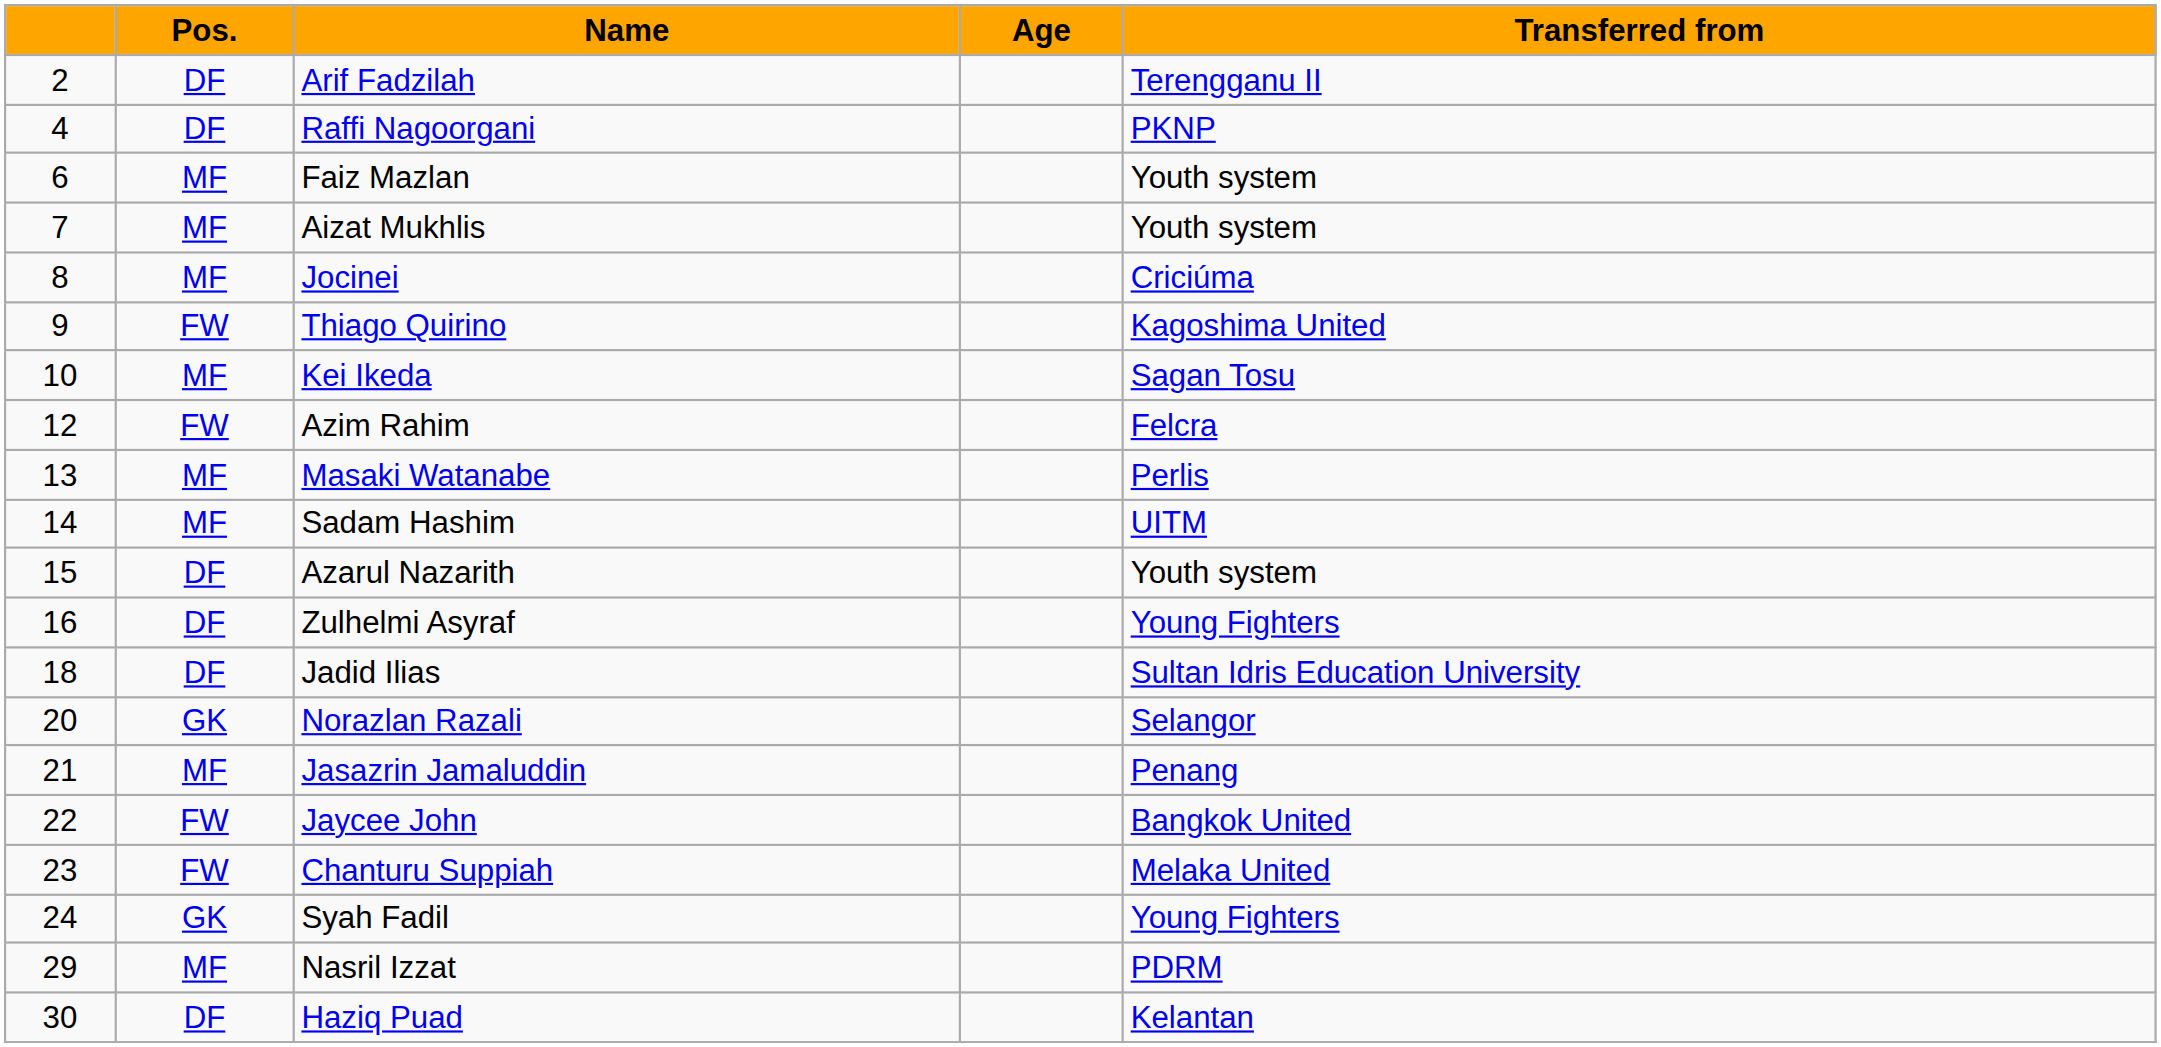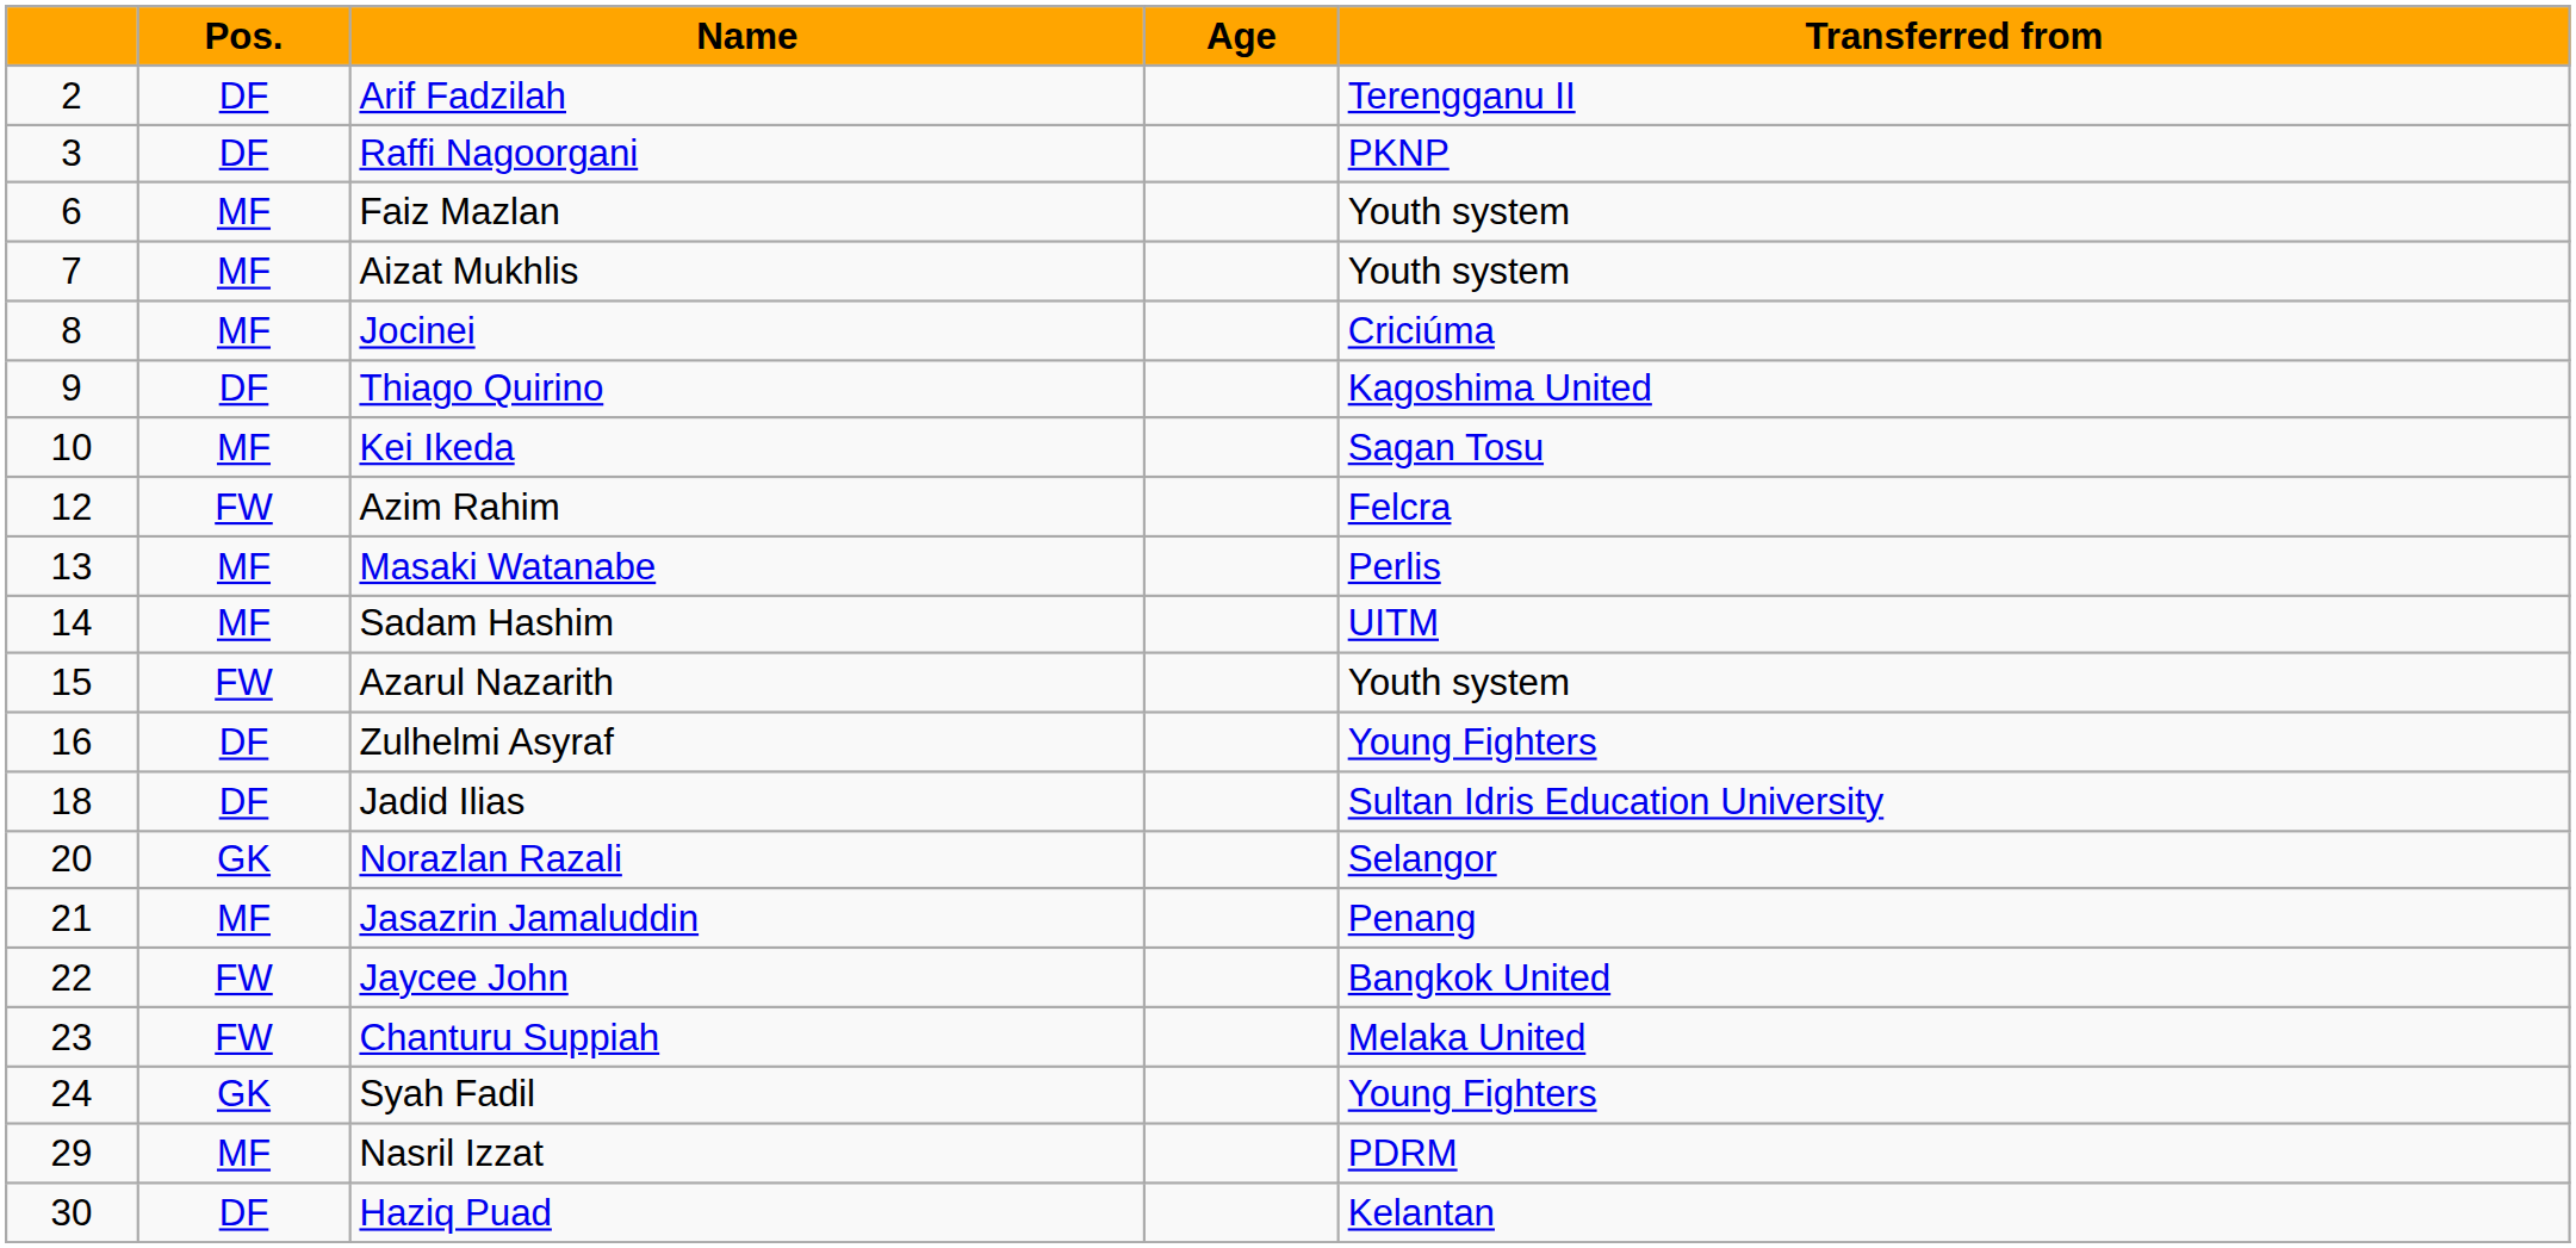Raffi Nagoorgani | column 1: 4 -> 3
Thiago Quirino | Pos.: FW -> DF
Azarul Nazarith | Pos.: DF -> FW
